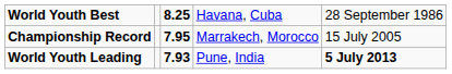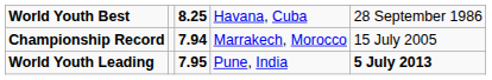Championship Record | column 3: 7.95 -> 7.94
World Youth Leading | column 3: 7.93 -> 7.95
